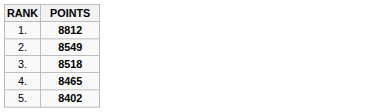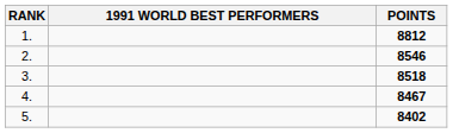+ column: 1991 WORLD BEST PERFORMERS
2. | POINTS: 8549 -> 8546
4. | POINTS: 8465 -> 8467
